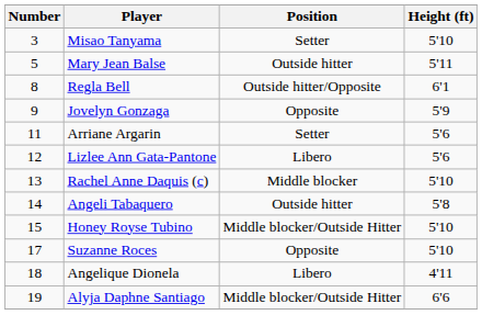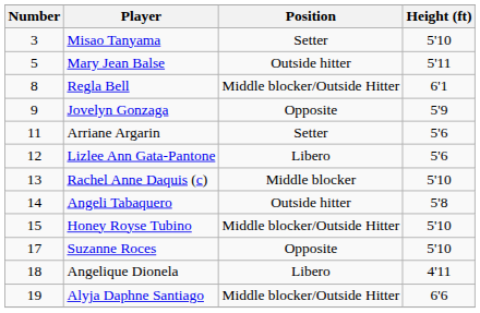Regla Bell | Position: Outside hitter/Opposite -> Middle blocker/Outside Hitter
